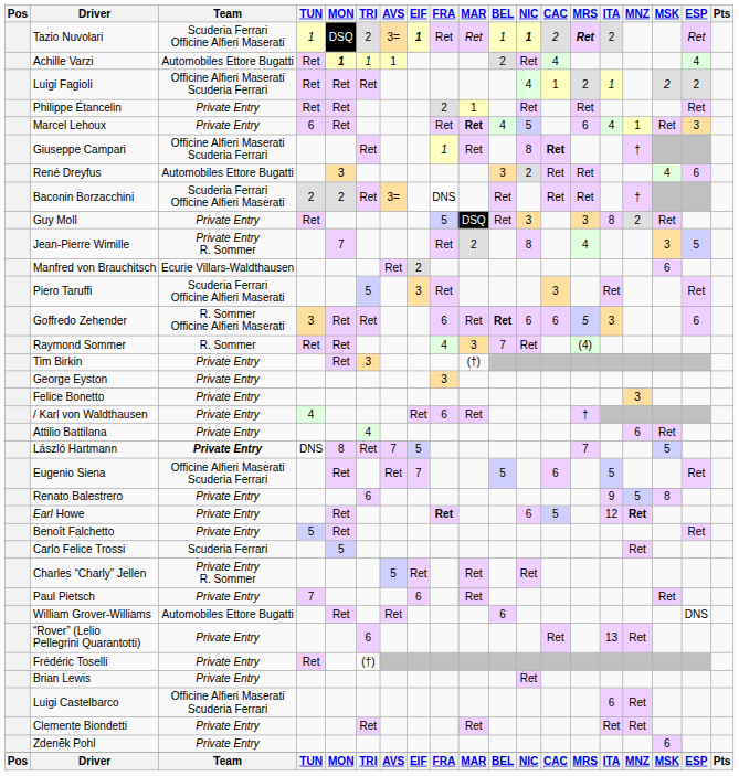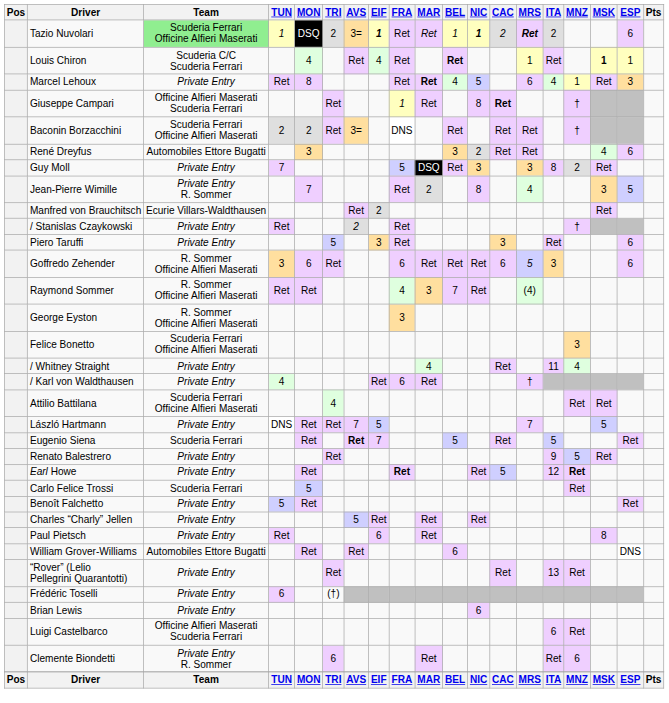Tazio Nuvolari | Team: no background -> lightgreen background
Tazio Nuvolari | ESP: Ret -> 6
+ row: Louis Chiron | Scuderia C/C Scuderia Ferrari | 4 | Ret | 4 | Ret | Ret | 1 | Ret | 1 | 1
- row: Achille Varzi | Automobiles Ettore Bugatti | Ret | 1 | 1 | 1 | 2 | Ret | 4 | 4
- row: Luigi Fagioli | Officine Alfieri Maserati Scuderia Ferrari | Ret | Ret | Ret | 4 | 1 | 2 | 1 | 2 | 2
- row: Philippe Étancelin | Private Entry | Ret | Ret | 2 | 1 | Ret | Ret | Ret
Marcel Lehoux | TUN: 6 -> Ret
Marcel Lehoux | MON: Ret -> 8
rows swapped: Baconin Borzacchini <-> René Dreyfus
Guy Moll | TUN: Ret -> 7
Manfred von Brauchitsch | MSK: 6 -> Ret
+ row: / Stanislas Czaykowski | Private Entry | Ret | 2 | Ret | †
Piero Taruffi | Team: Scuderia Ferrari Officine Alfieri Maserati -> Private Entry
Piero Taruffi | ESP: Ret -> 6
Goffredo Zehender | MON: Ret -> 6
Goffredo Zehender | BEL: bold -> normal
Goffredo Zehender | NIC: 6 -> Ret
Raymond Sommer | Team: R. Sommer -> R. Sommer Officine Alfieri Maserati
- row: Tim Birkin | Private Entry | Ret | 3 | (†)
George Eyston | Team: Private Entry -> R. Sommer Officine Alfieri Maserati
Felice Bonetto | Team: Private Entry -> Scuderia Ferrari Officine Alfieri Maserati
+ row: / Whitney Straight | Private Entry | 4 | Ret | 11 | 4
Attilio Battilana | Team: Private Entry -> Scuderia Ferrari Officine Alfieri Maserati
Attilio Battilana | MNZ: 6 -> Ret
László Hartmann | Team: bold -> normal
László Hartmann | MON: 8 -> Ret
Eugenio Siena | Team: Officine Alfieri Maserati Scuderia Ferrari -> Scuderia Ferrari
Eugenio Siena | AVS: normal -> bold
Eugenio Siena | CAC: 6 -> Ret
Renato Balestrero | TRI: 6 -> Ret
Renato Balestrero | MSK: 8 -> Ret
Earl Howe | NIC: 6 -> Ret
rows swapped: Benoît Falchetto <-> Carlo Felice Trossi
Charles “Charly” Jellen | Team: Private Entry R. Sommer -> Private Entry
Paul Pietsch | TUN: 7 -> Ret
Paul Pietsch | MSK: Ret -> 8
“Rover” (Lelio Pellegrini Quarantotti) | TRI: 6 -> Ret
Frédéric Toselli | TUN: Ret -> 6
Brian Lewis | NIC: Ret -> 6
Clemente Biondetti | Team: Private Entry -> Private Entry R. Sommer
Clemente Biondetti | TRI: Ret -> 6
Clemente Biondetti | MNZ: Ret -> 6
- row: Zdenĕk Pohl | Private Entry | 6
